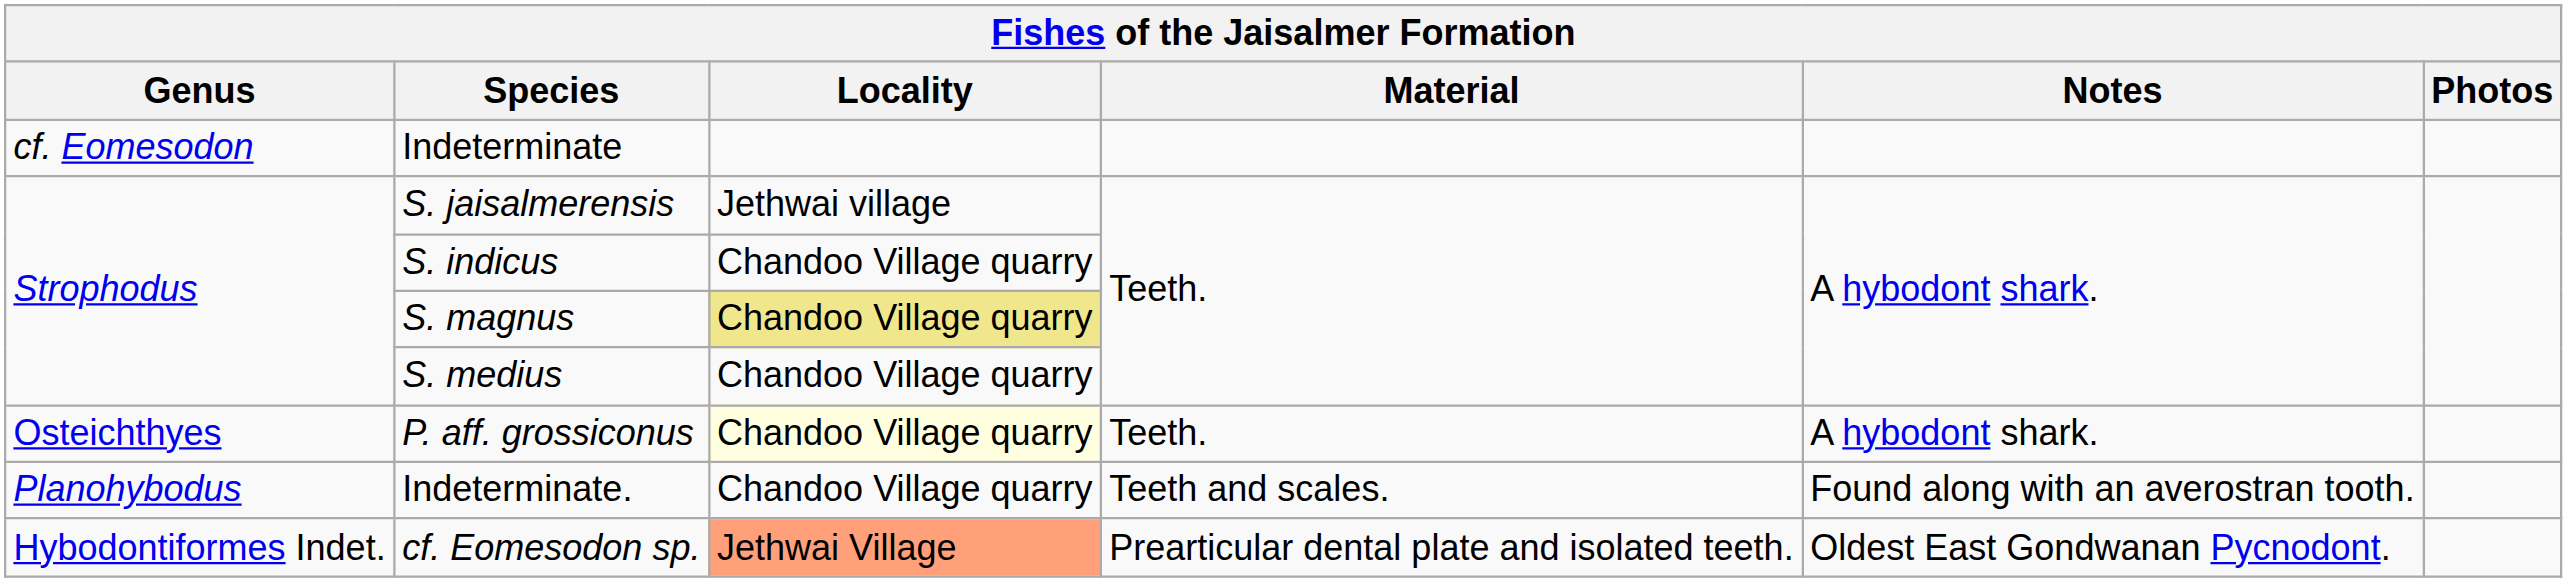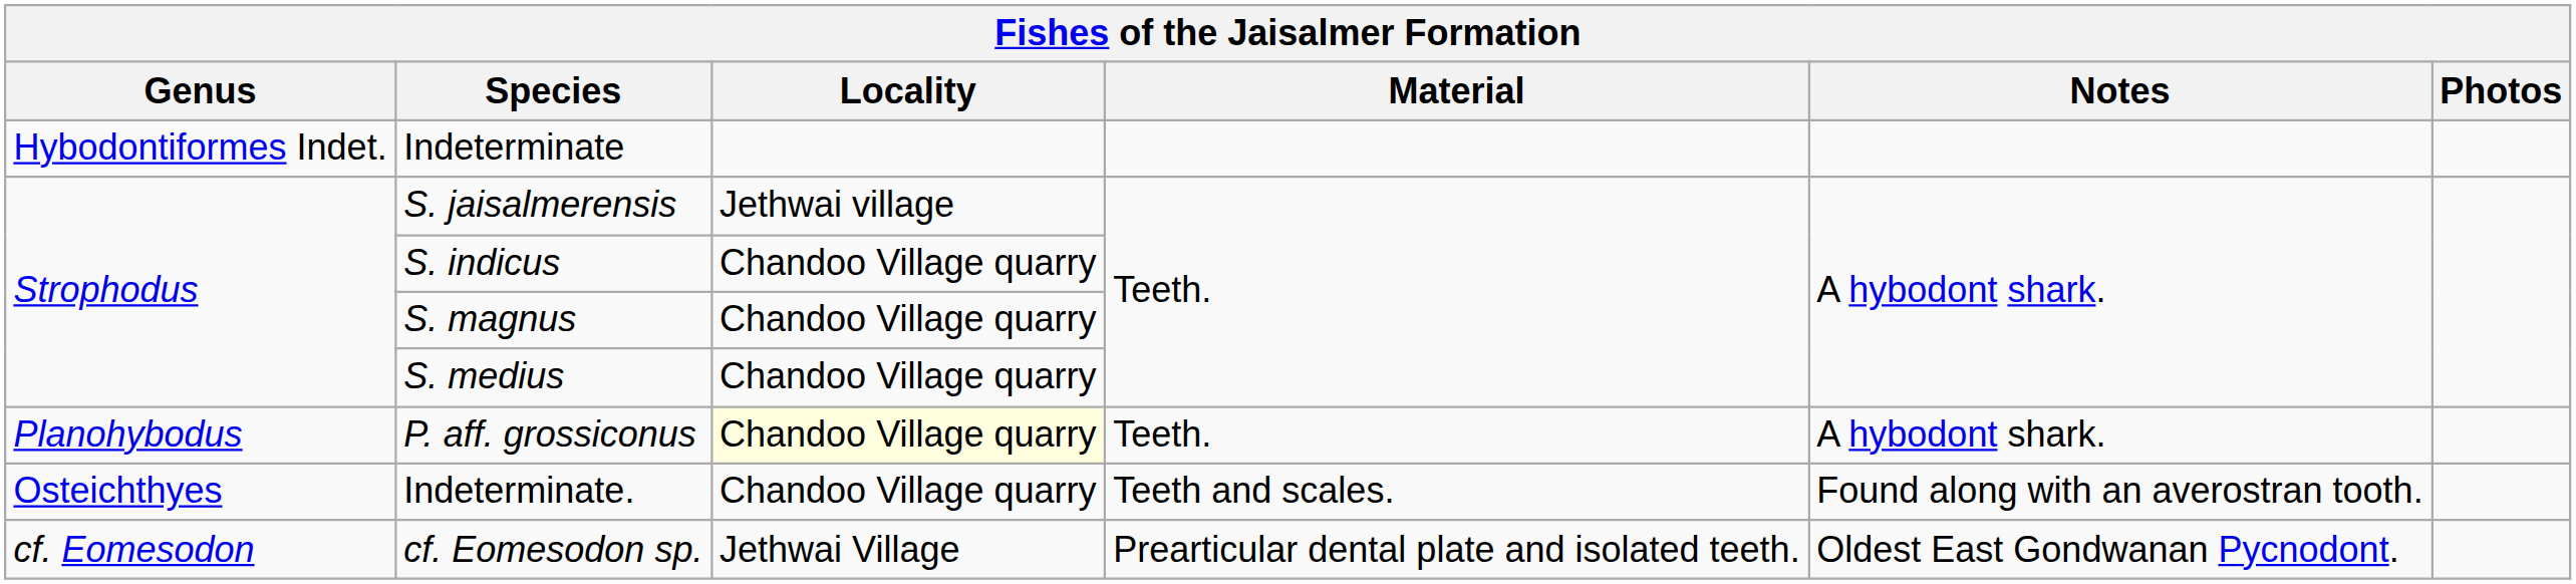Indeterminate | Genus: cf. Eomesodon -> Hybodontiformes Indet.
S. magnus | Locality: khaki background -> no background
P. aff. grossiconus | Genus: Osteichthyes -> Planohybodus
Indeterminate. | Genus: Planohybodus -> Osteichthyes
cf. Eomesodon sp. | Genus: Hybodontiformes Indet. -> cf. Eomesodon
cf. Eomesodon sp. | Locality: lightsalmon background -> no background
